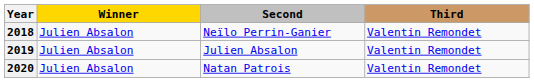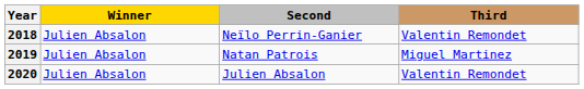2019 | Second: Julien Absalon -> Natan Patrois
2019 | Third: Valentin Remondet -> Miguel Martinez
2020 | Second: Natan Patrois -> Julien Absalon
